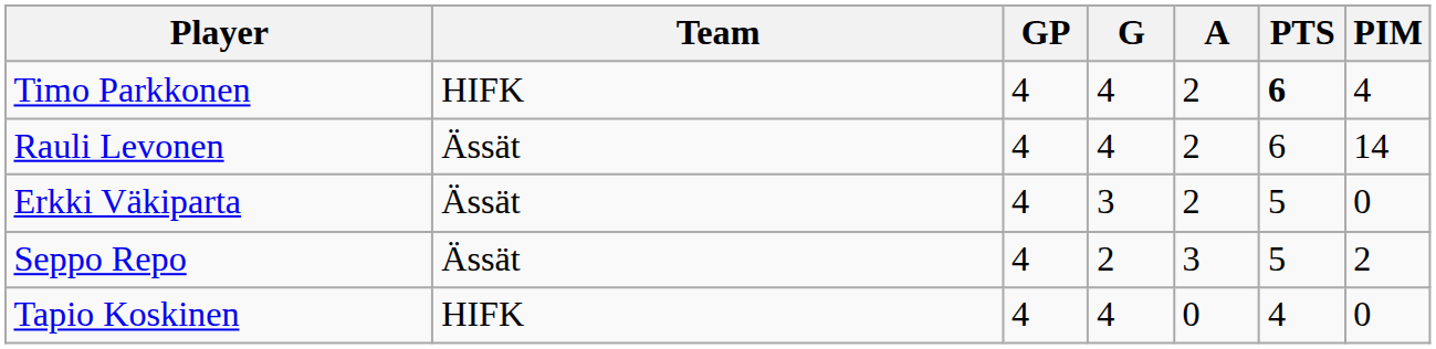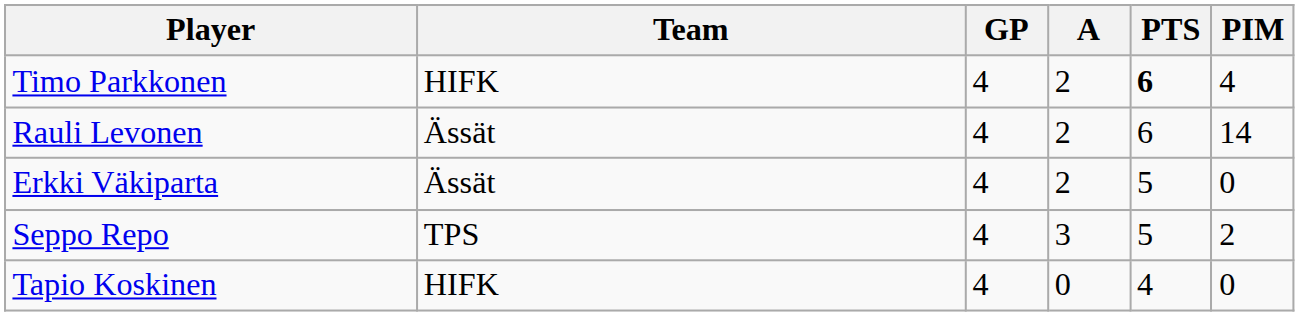- column: G | 4 | 4 | 3 | 2 | 4
Seppo Repo | Team: Ässät -> TPS
